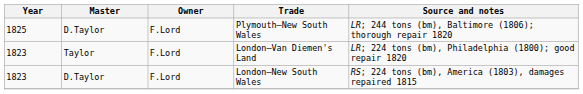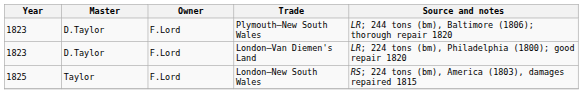Plymouth–New South Wales | Year: 1825 -> 1823
London–Van Diemen's Land | Master: Taylor -> D.Taylor
London–New South Wales | Year: 1823 -> 1825
London–New South Wales | Master: D.Taylor -> Taylor
